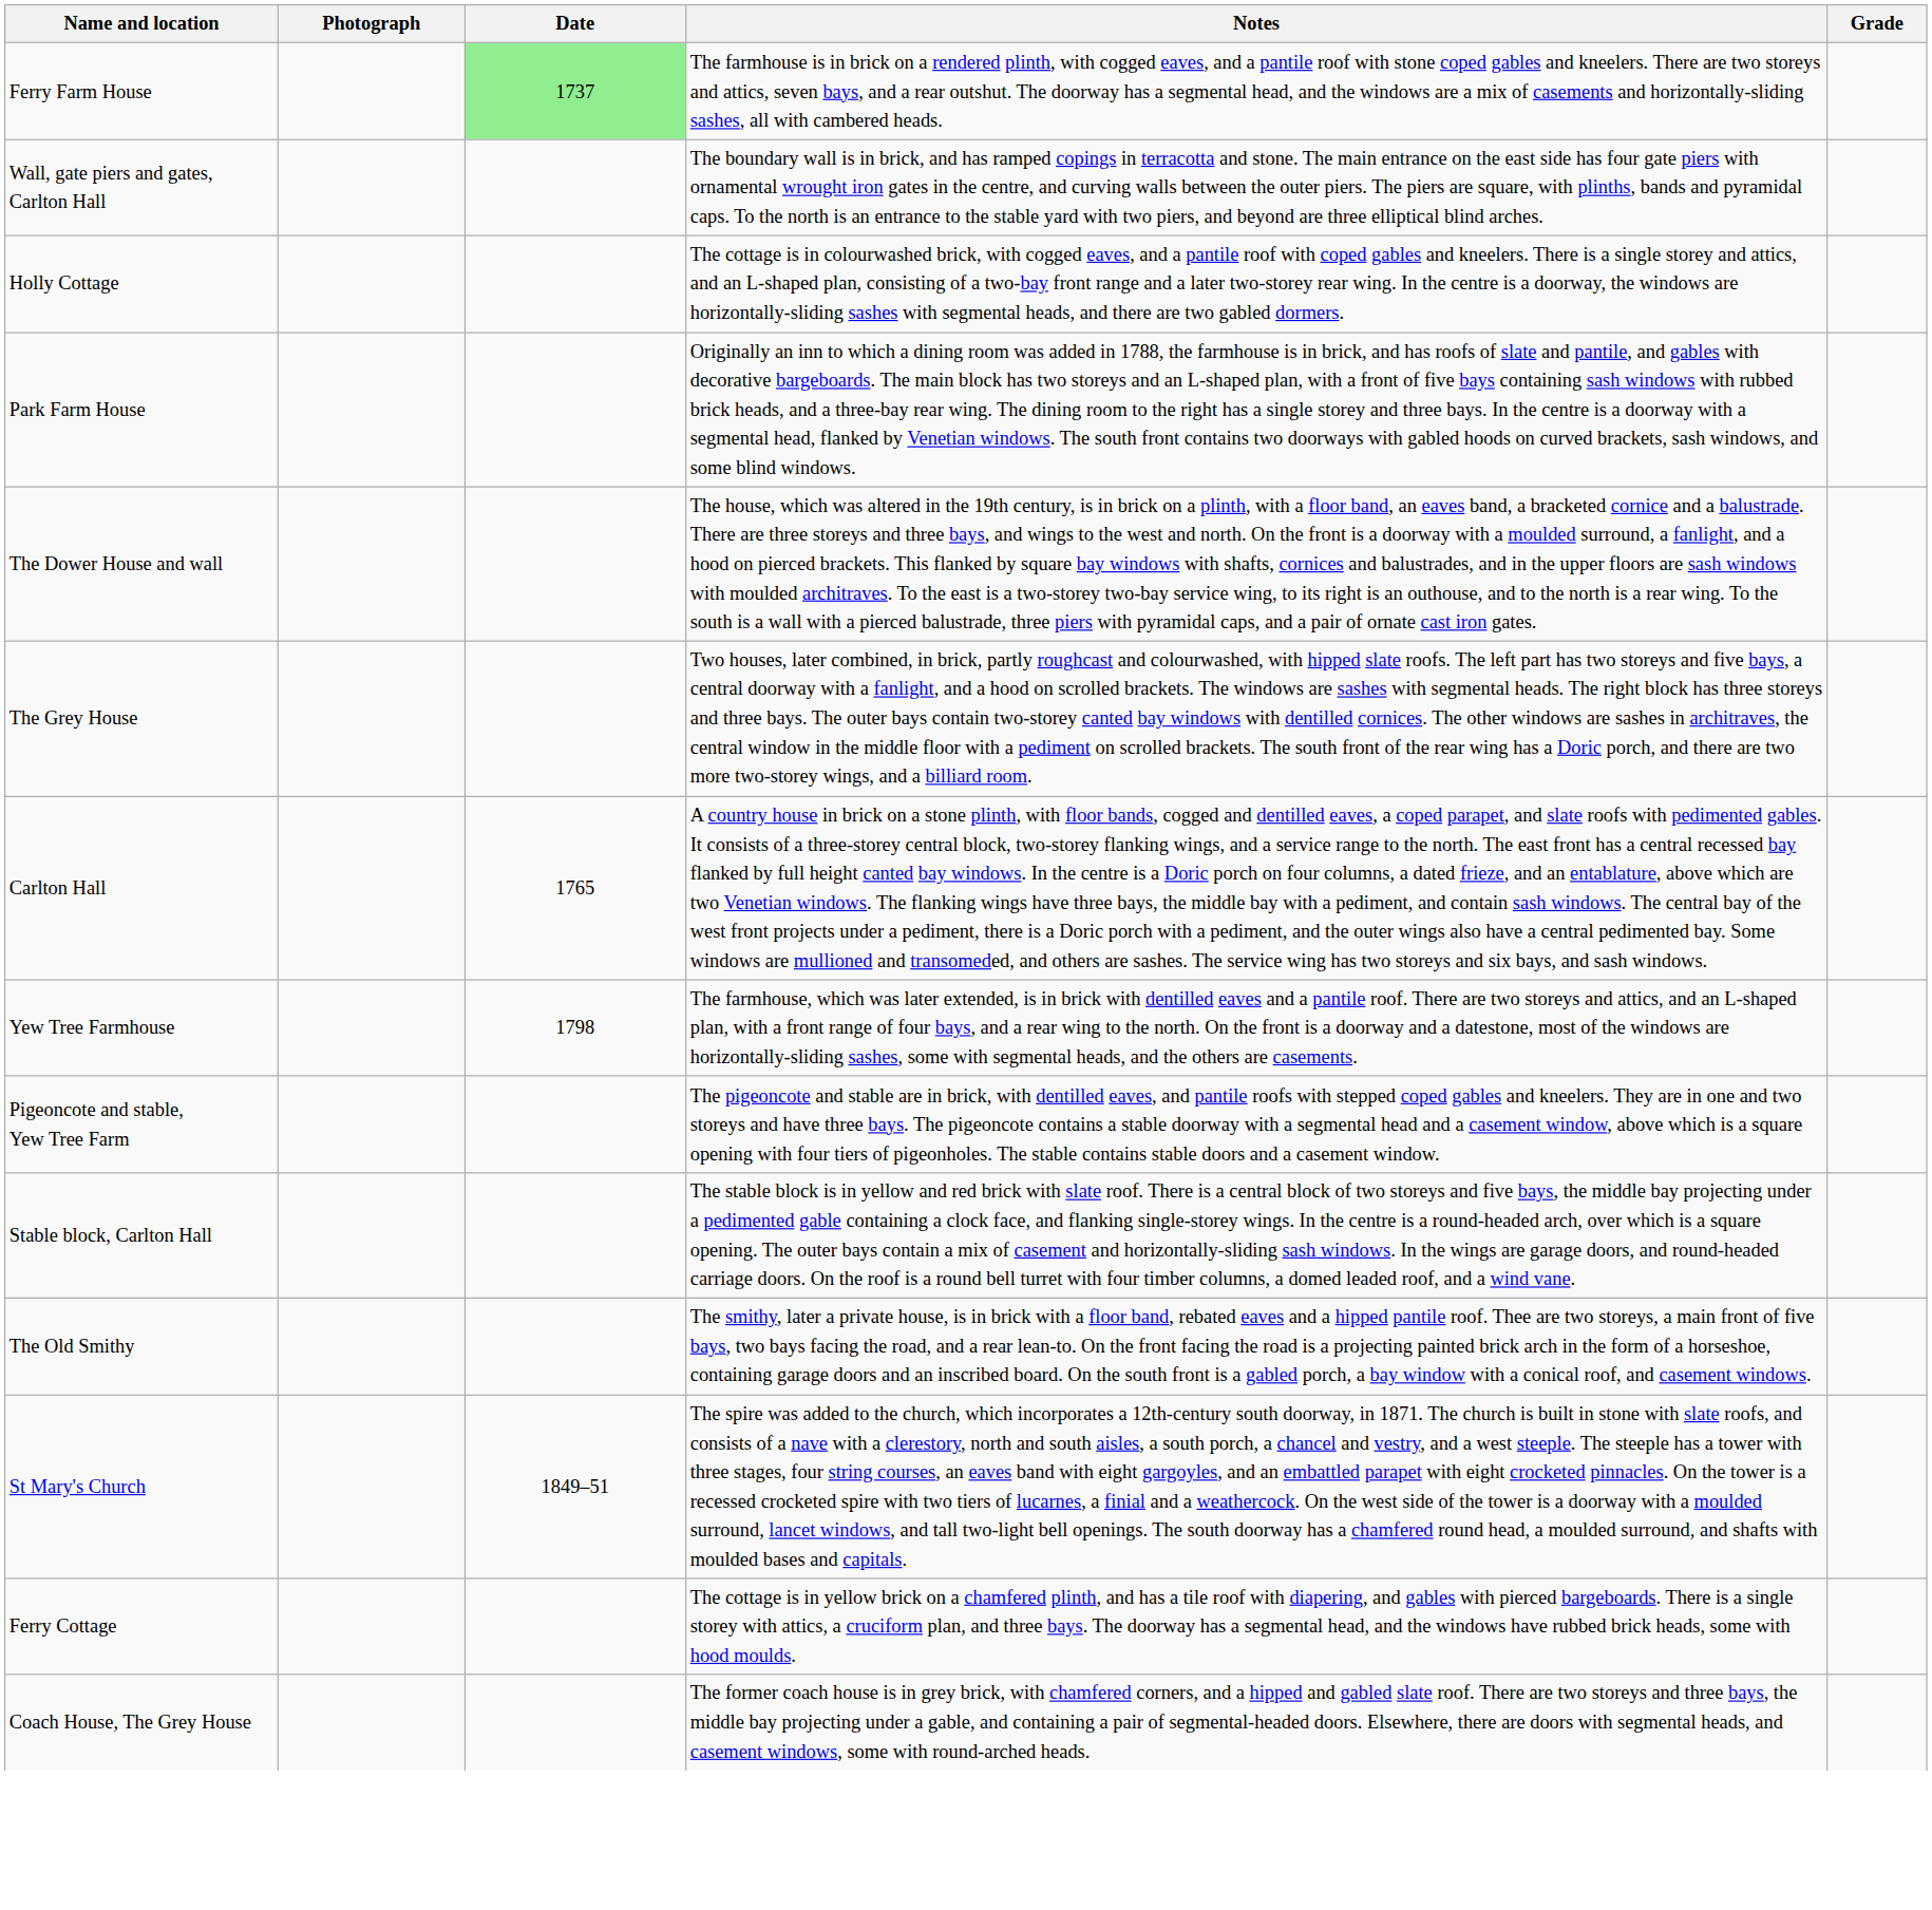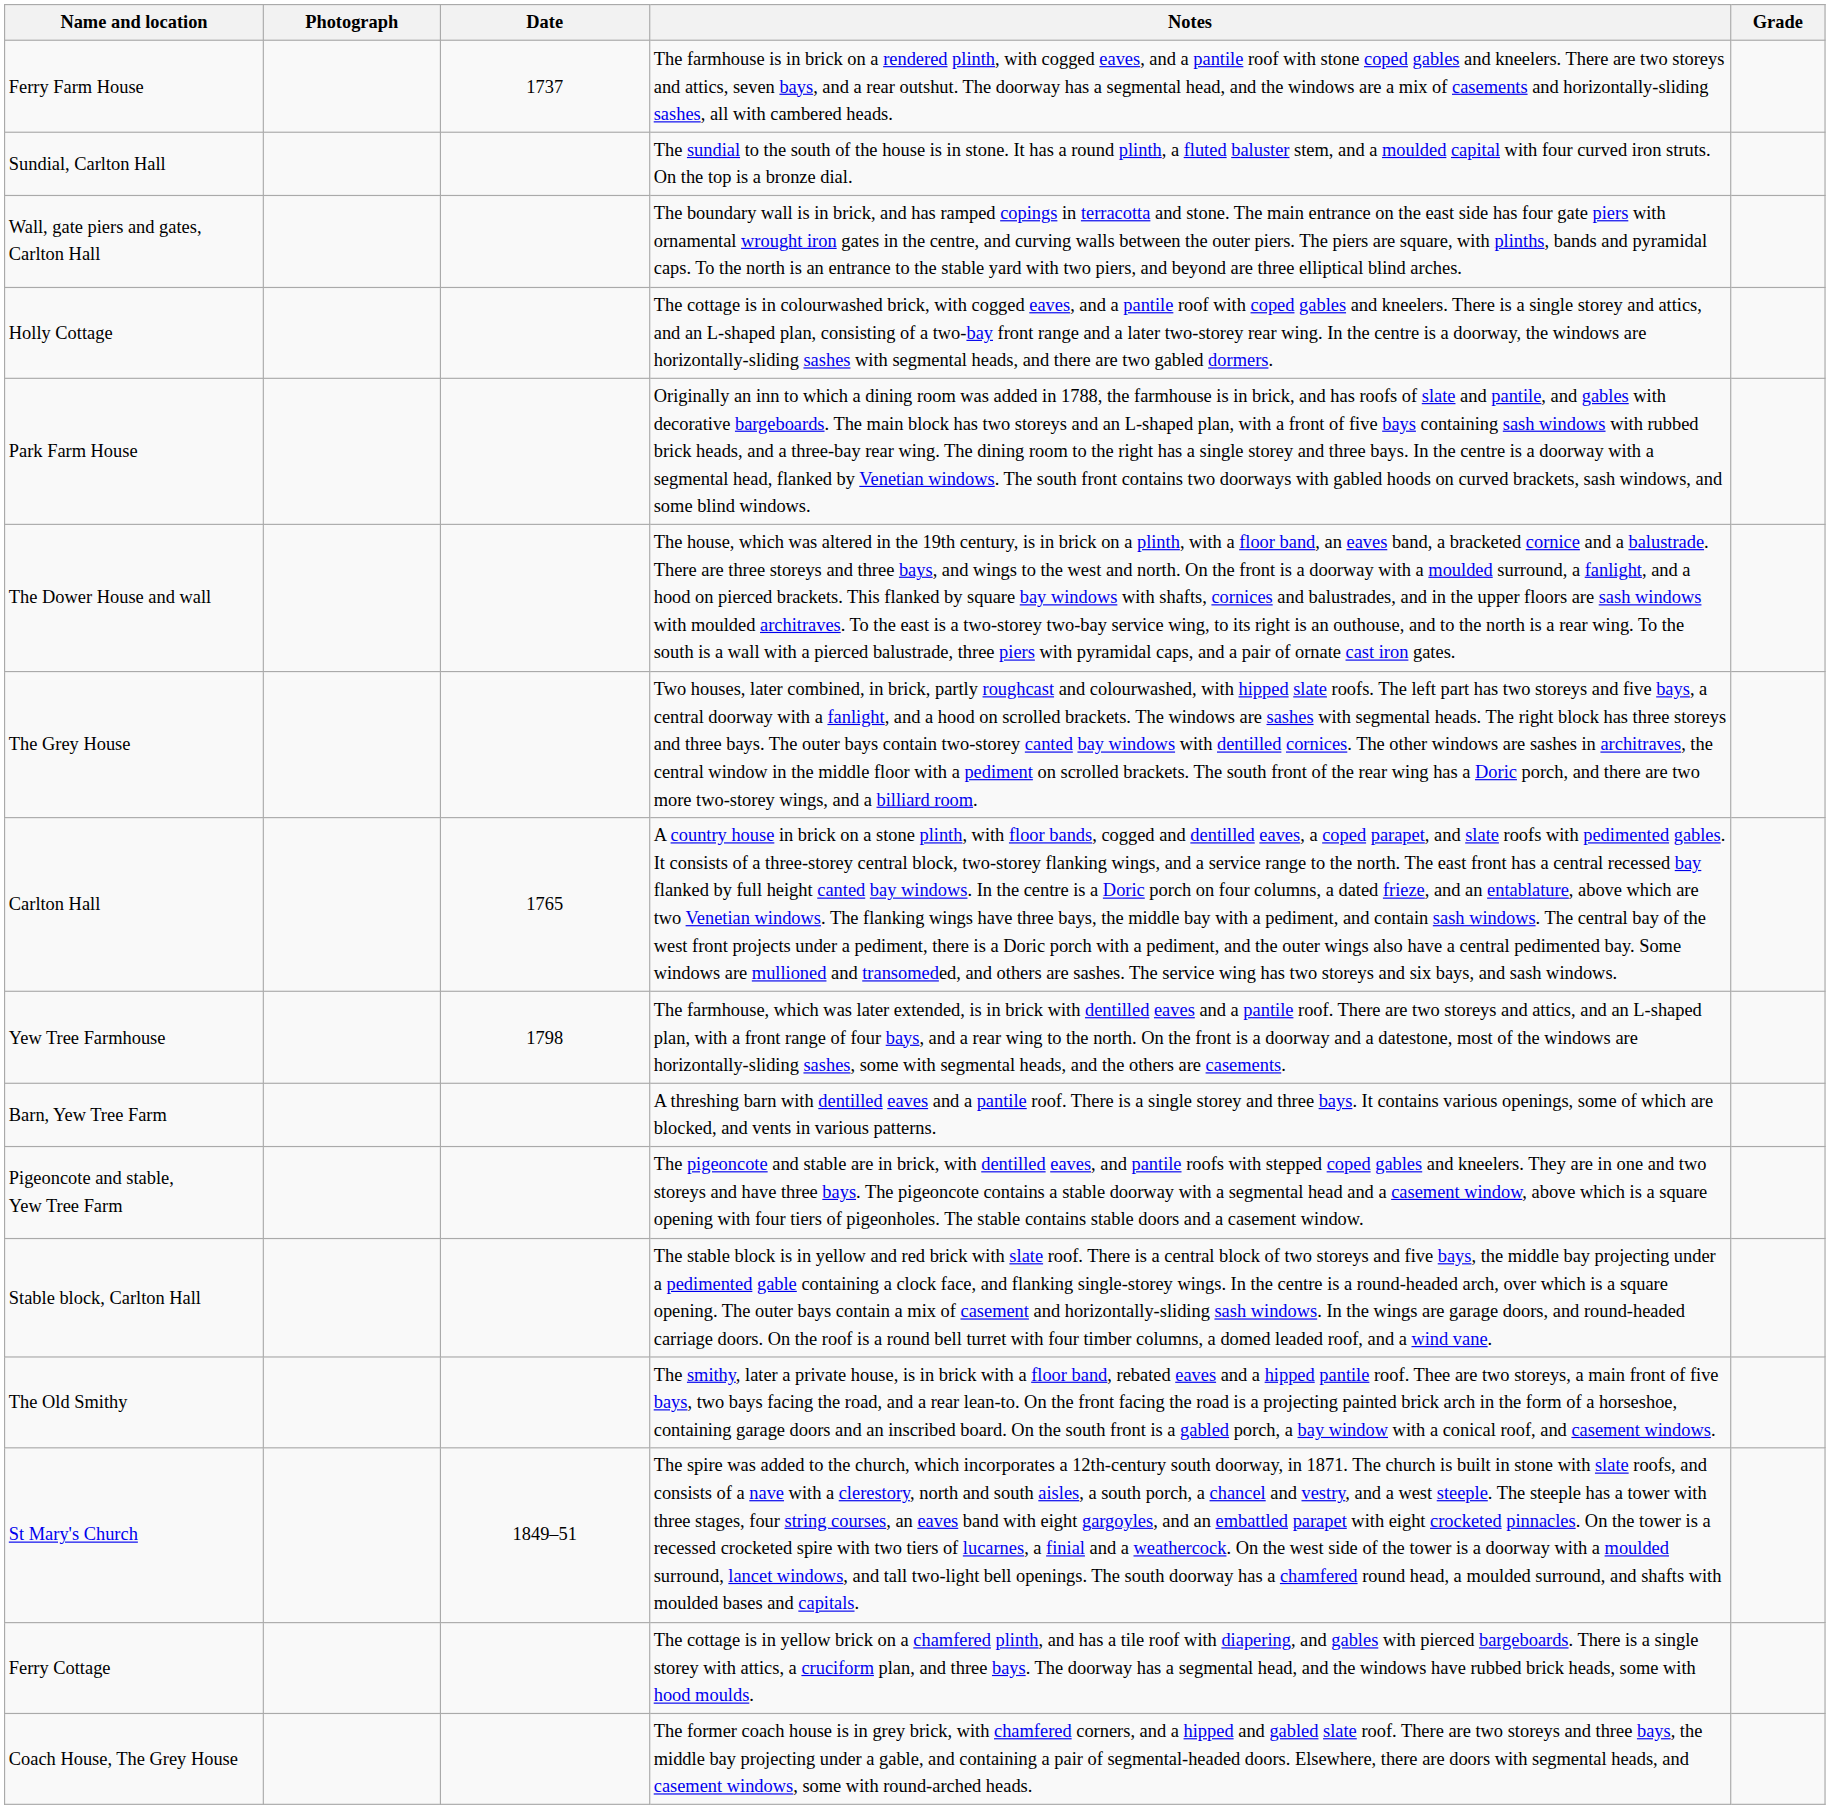Ferry Farm House | Date: lightgreen background -> no background
+ row: Sundial, Carlton Hall | The sundial to the south of the house is in stone. It has a round plinth, a fluted baluster stem, and a moulded capital with four curved iron struts. On the top is a bronze dial.
+ row: Barn, Yew Tree Farm | A threshing barn with dentilled eaves and a pantile roof. There is a single storey and three bays. It contains various openings, some of which are blocked, and vents in various patterns.
